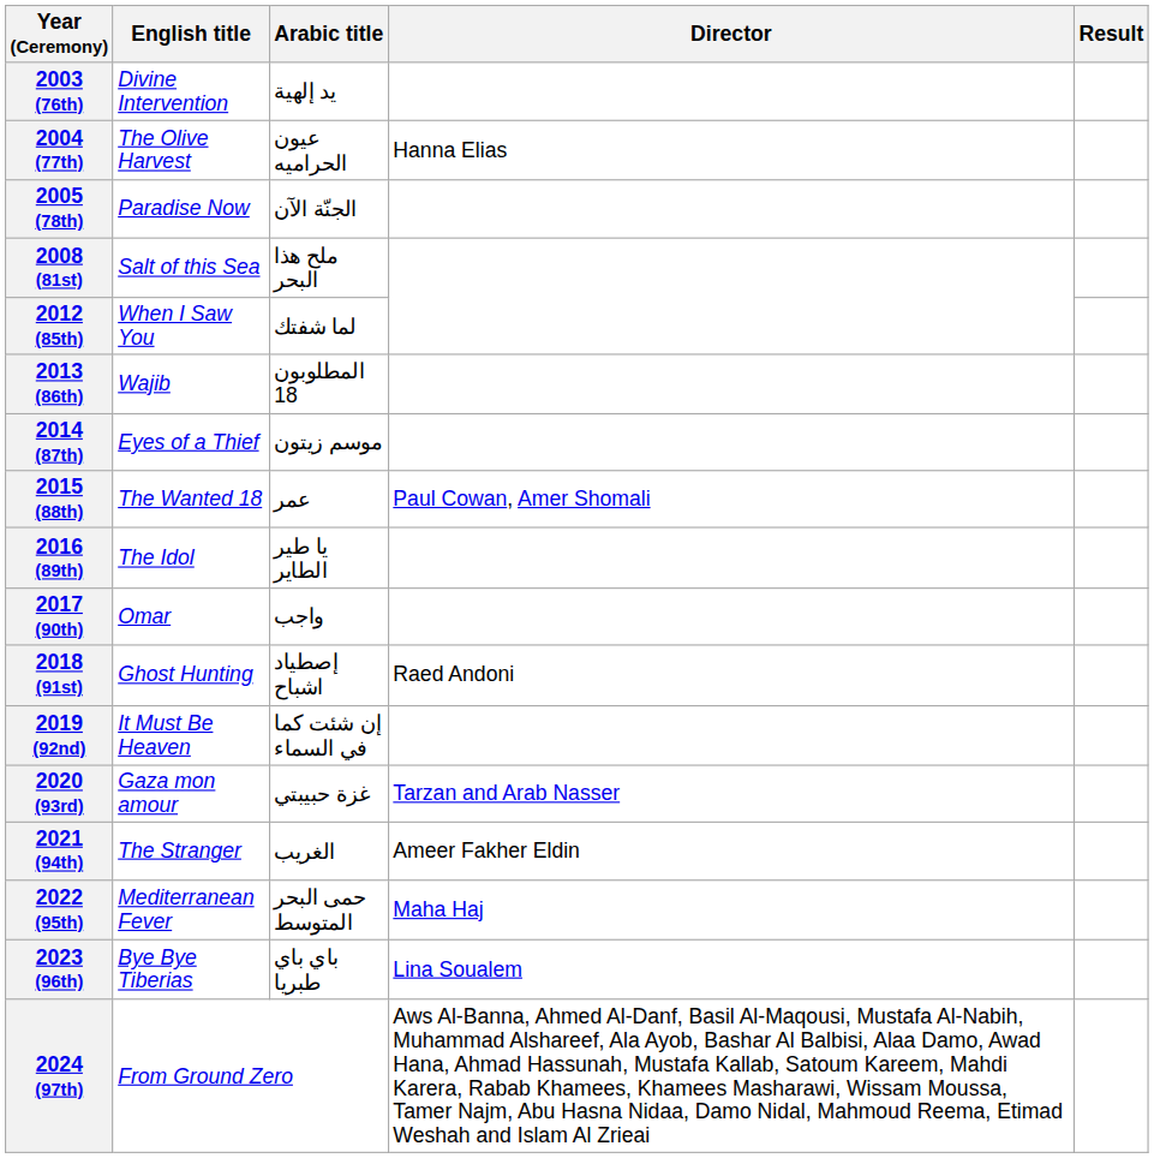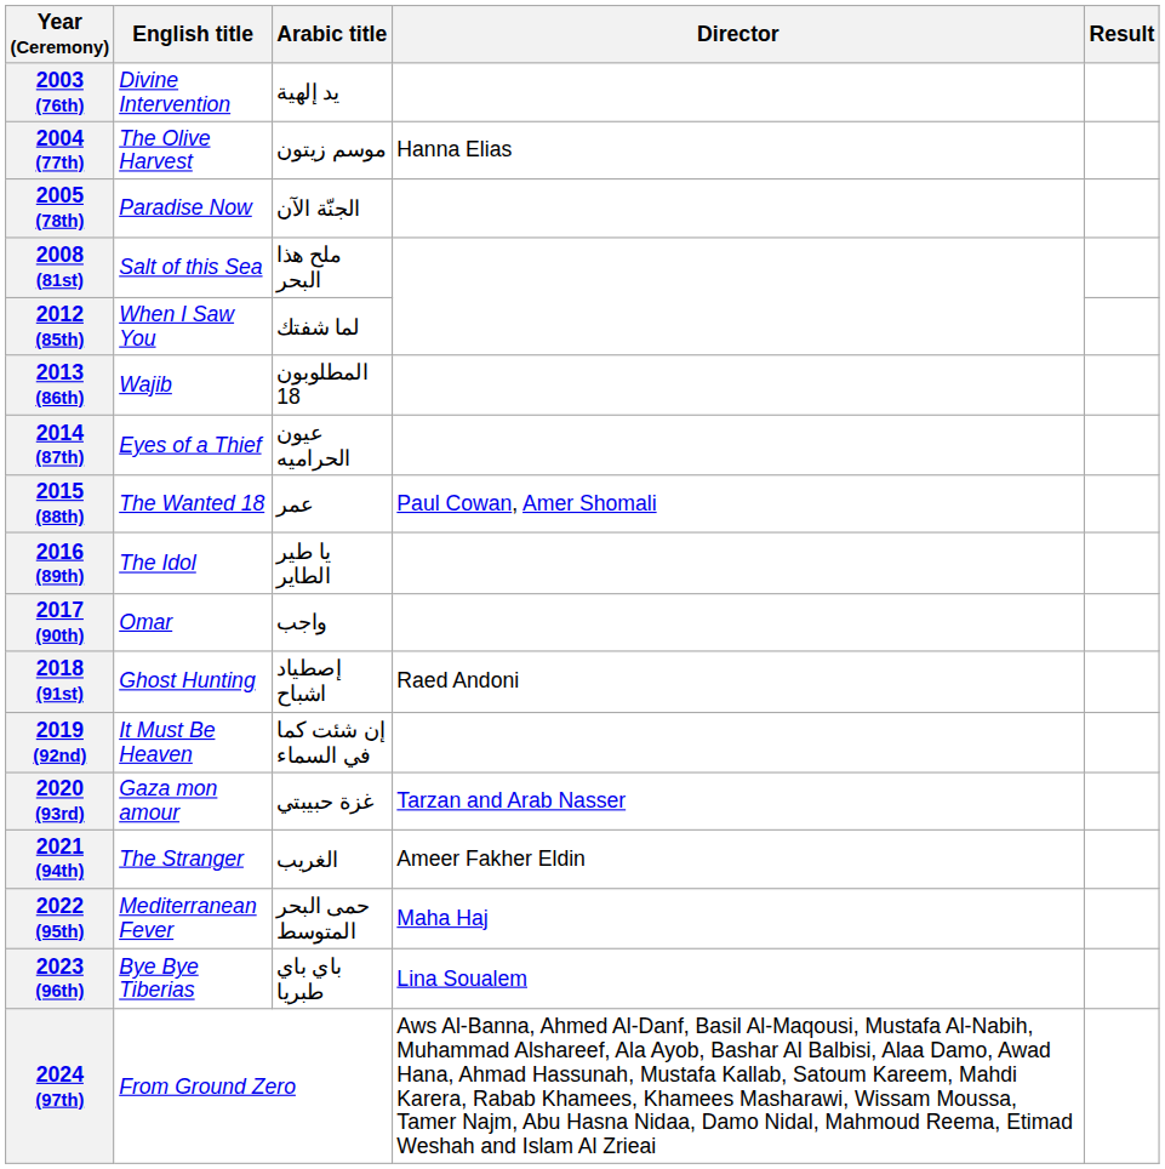2004 (77th) | Arabic title: عيون الحراميه -> موسم زيتون
2014 (87th) | Arabic title: موسم زيتون -> عيون الحراميه
